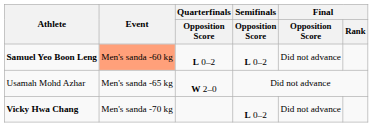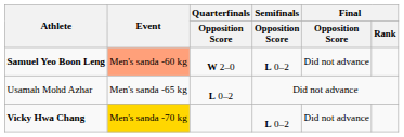Samuel Yeo Boon Leng | Quarterfinals / Opposition Score: L 0–2 -> W 2–0
Usamah Mohd Azhar | Quarterfinals / Opposition Score: W 2–0 -> L 0–2
Vicky Hwa Chang | Event: no background -> gold background
